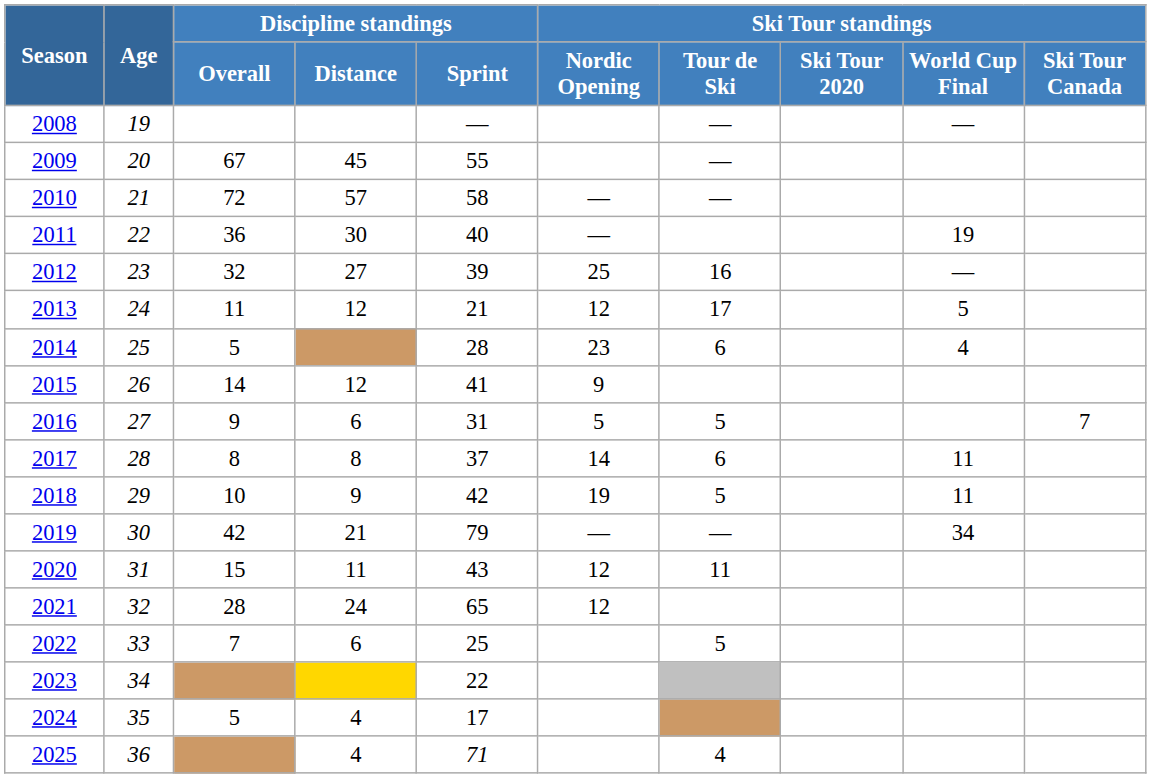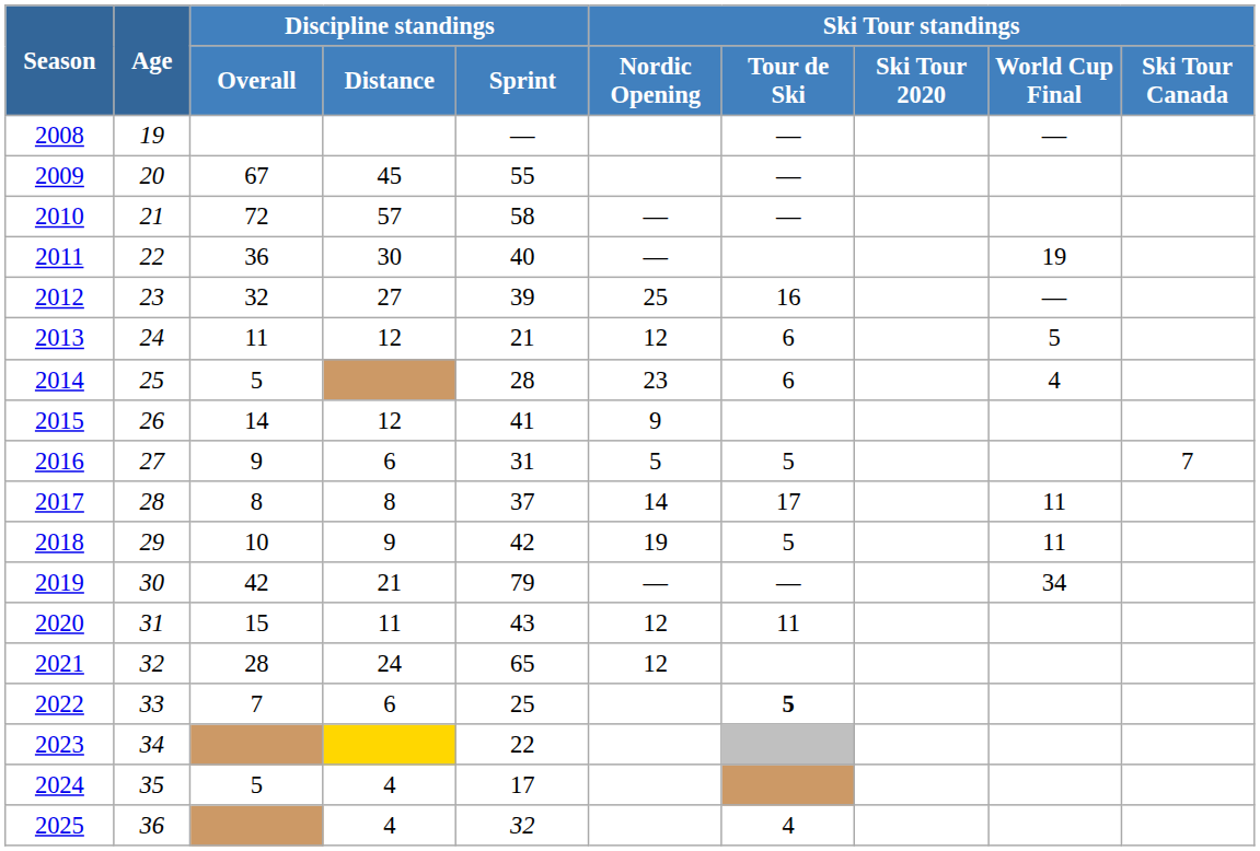2013 | Ski Tour standings / Tour de Ski: 17 -> 6
2017 | Ski Tour standings / Tour de Ski: 6 -> 17
2022 | Ski Tour standings / Tour de Ski: normal -> bold
2025 | Discipline standings / Sprint: 71 -> 32
